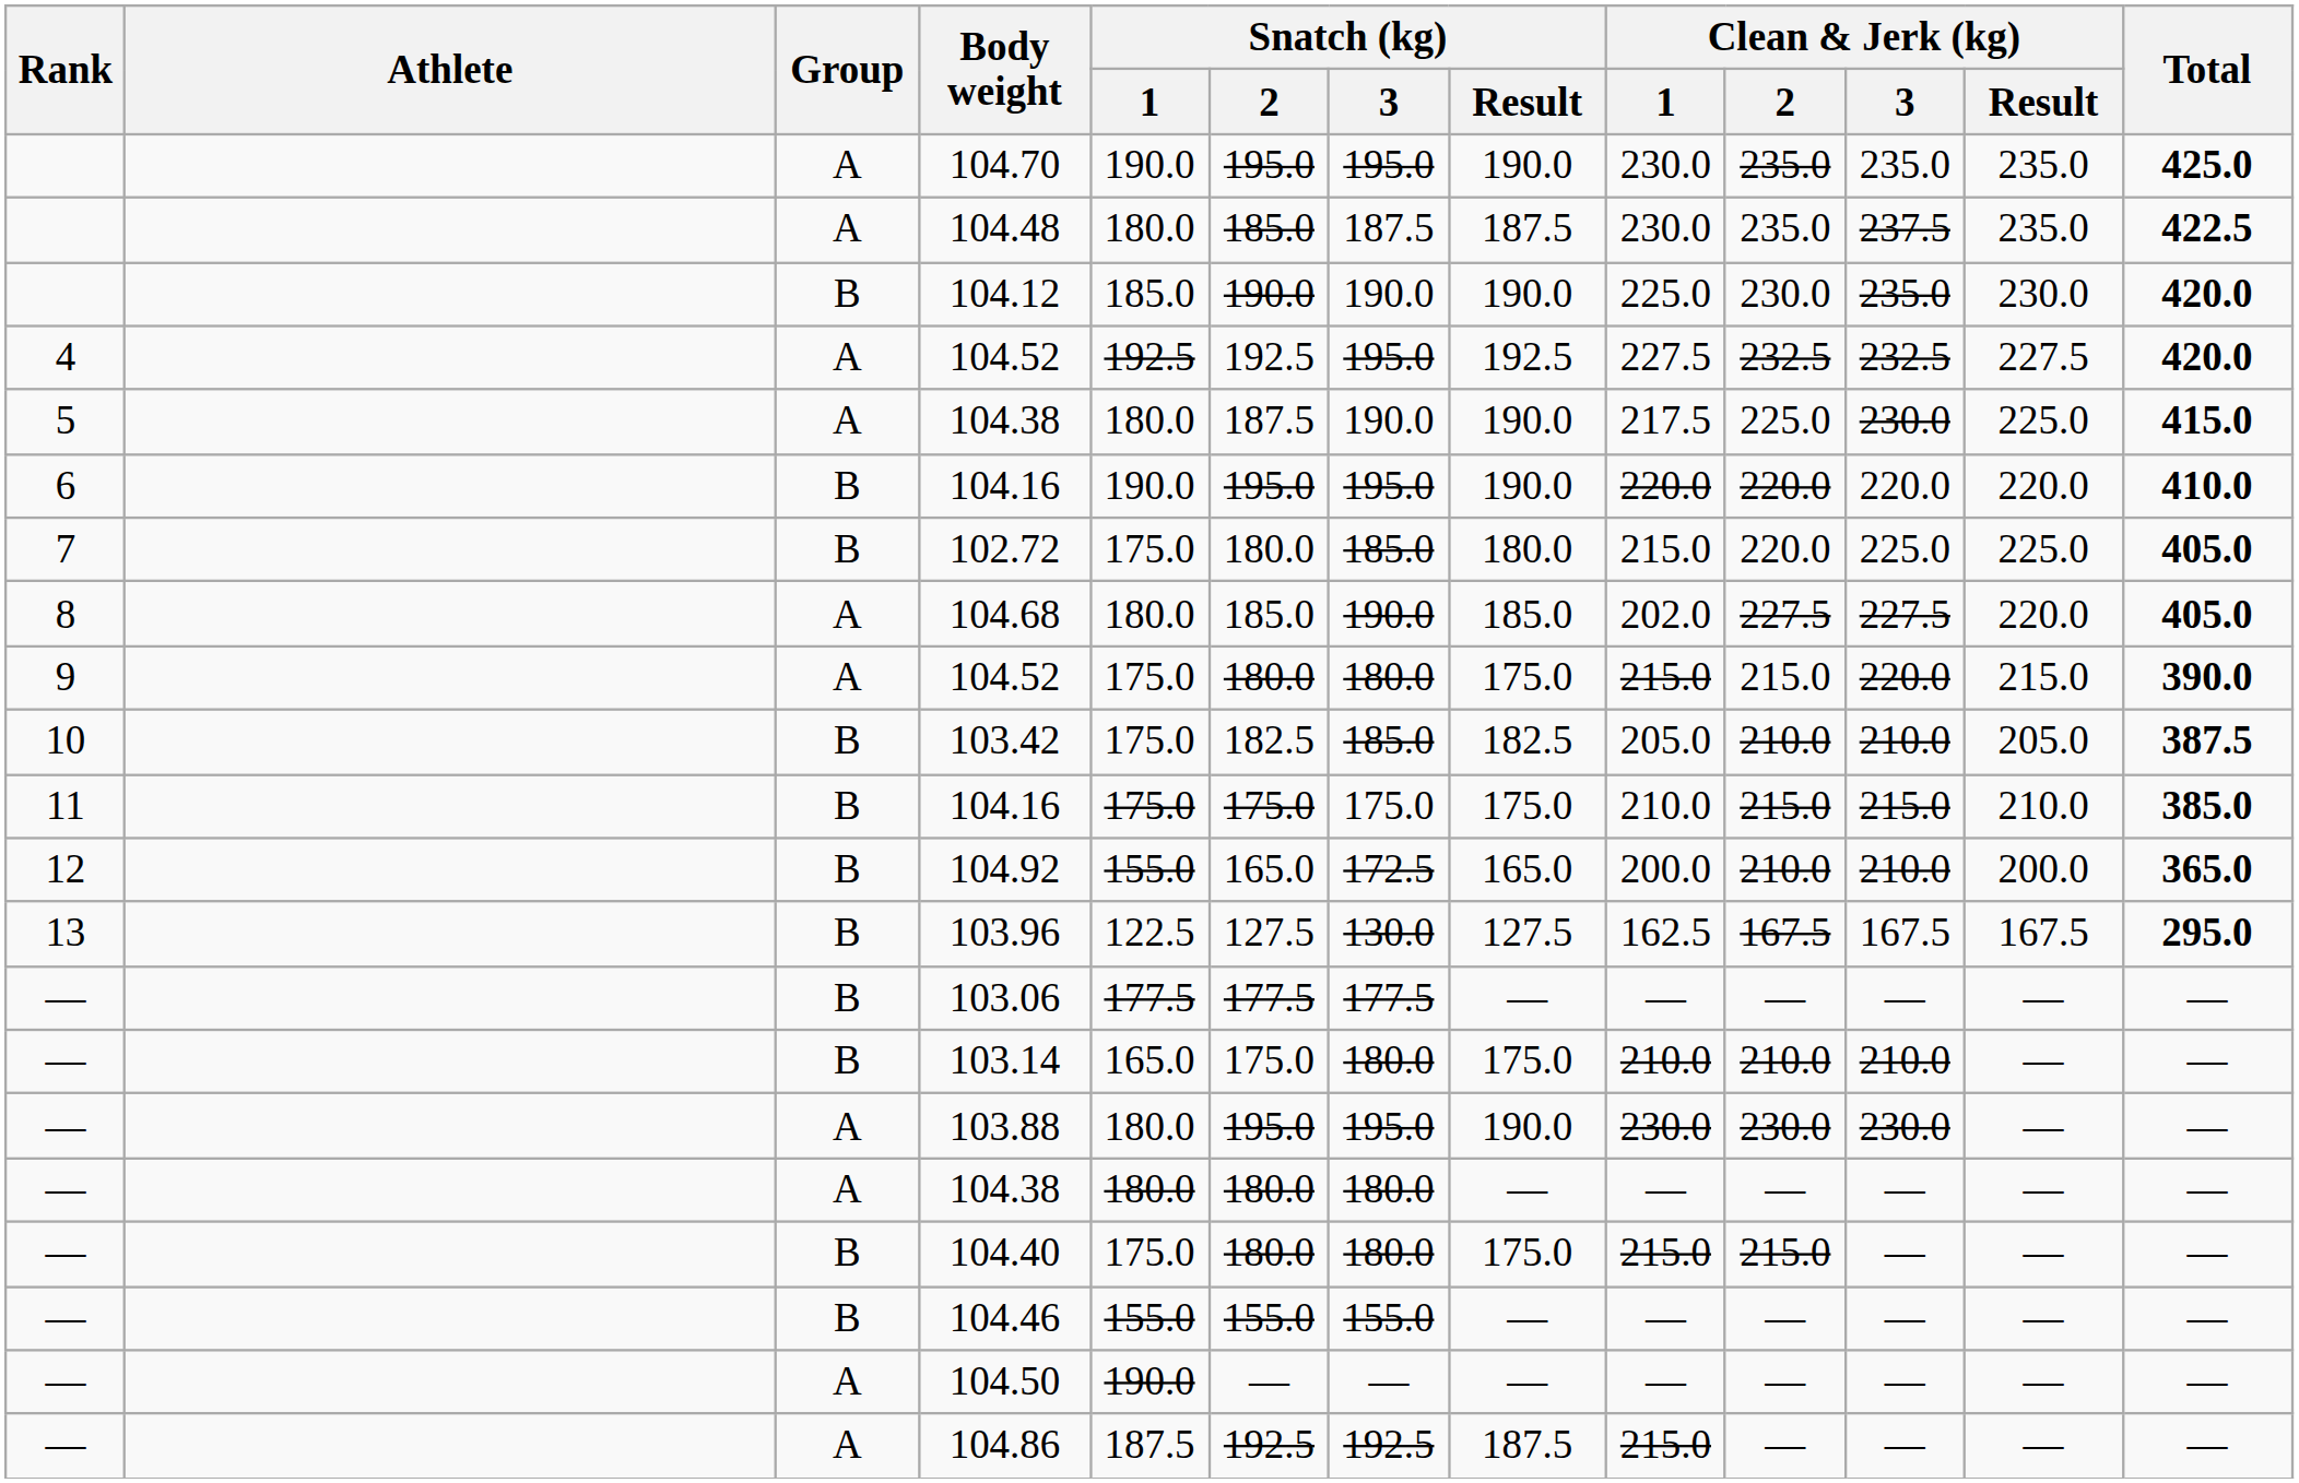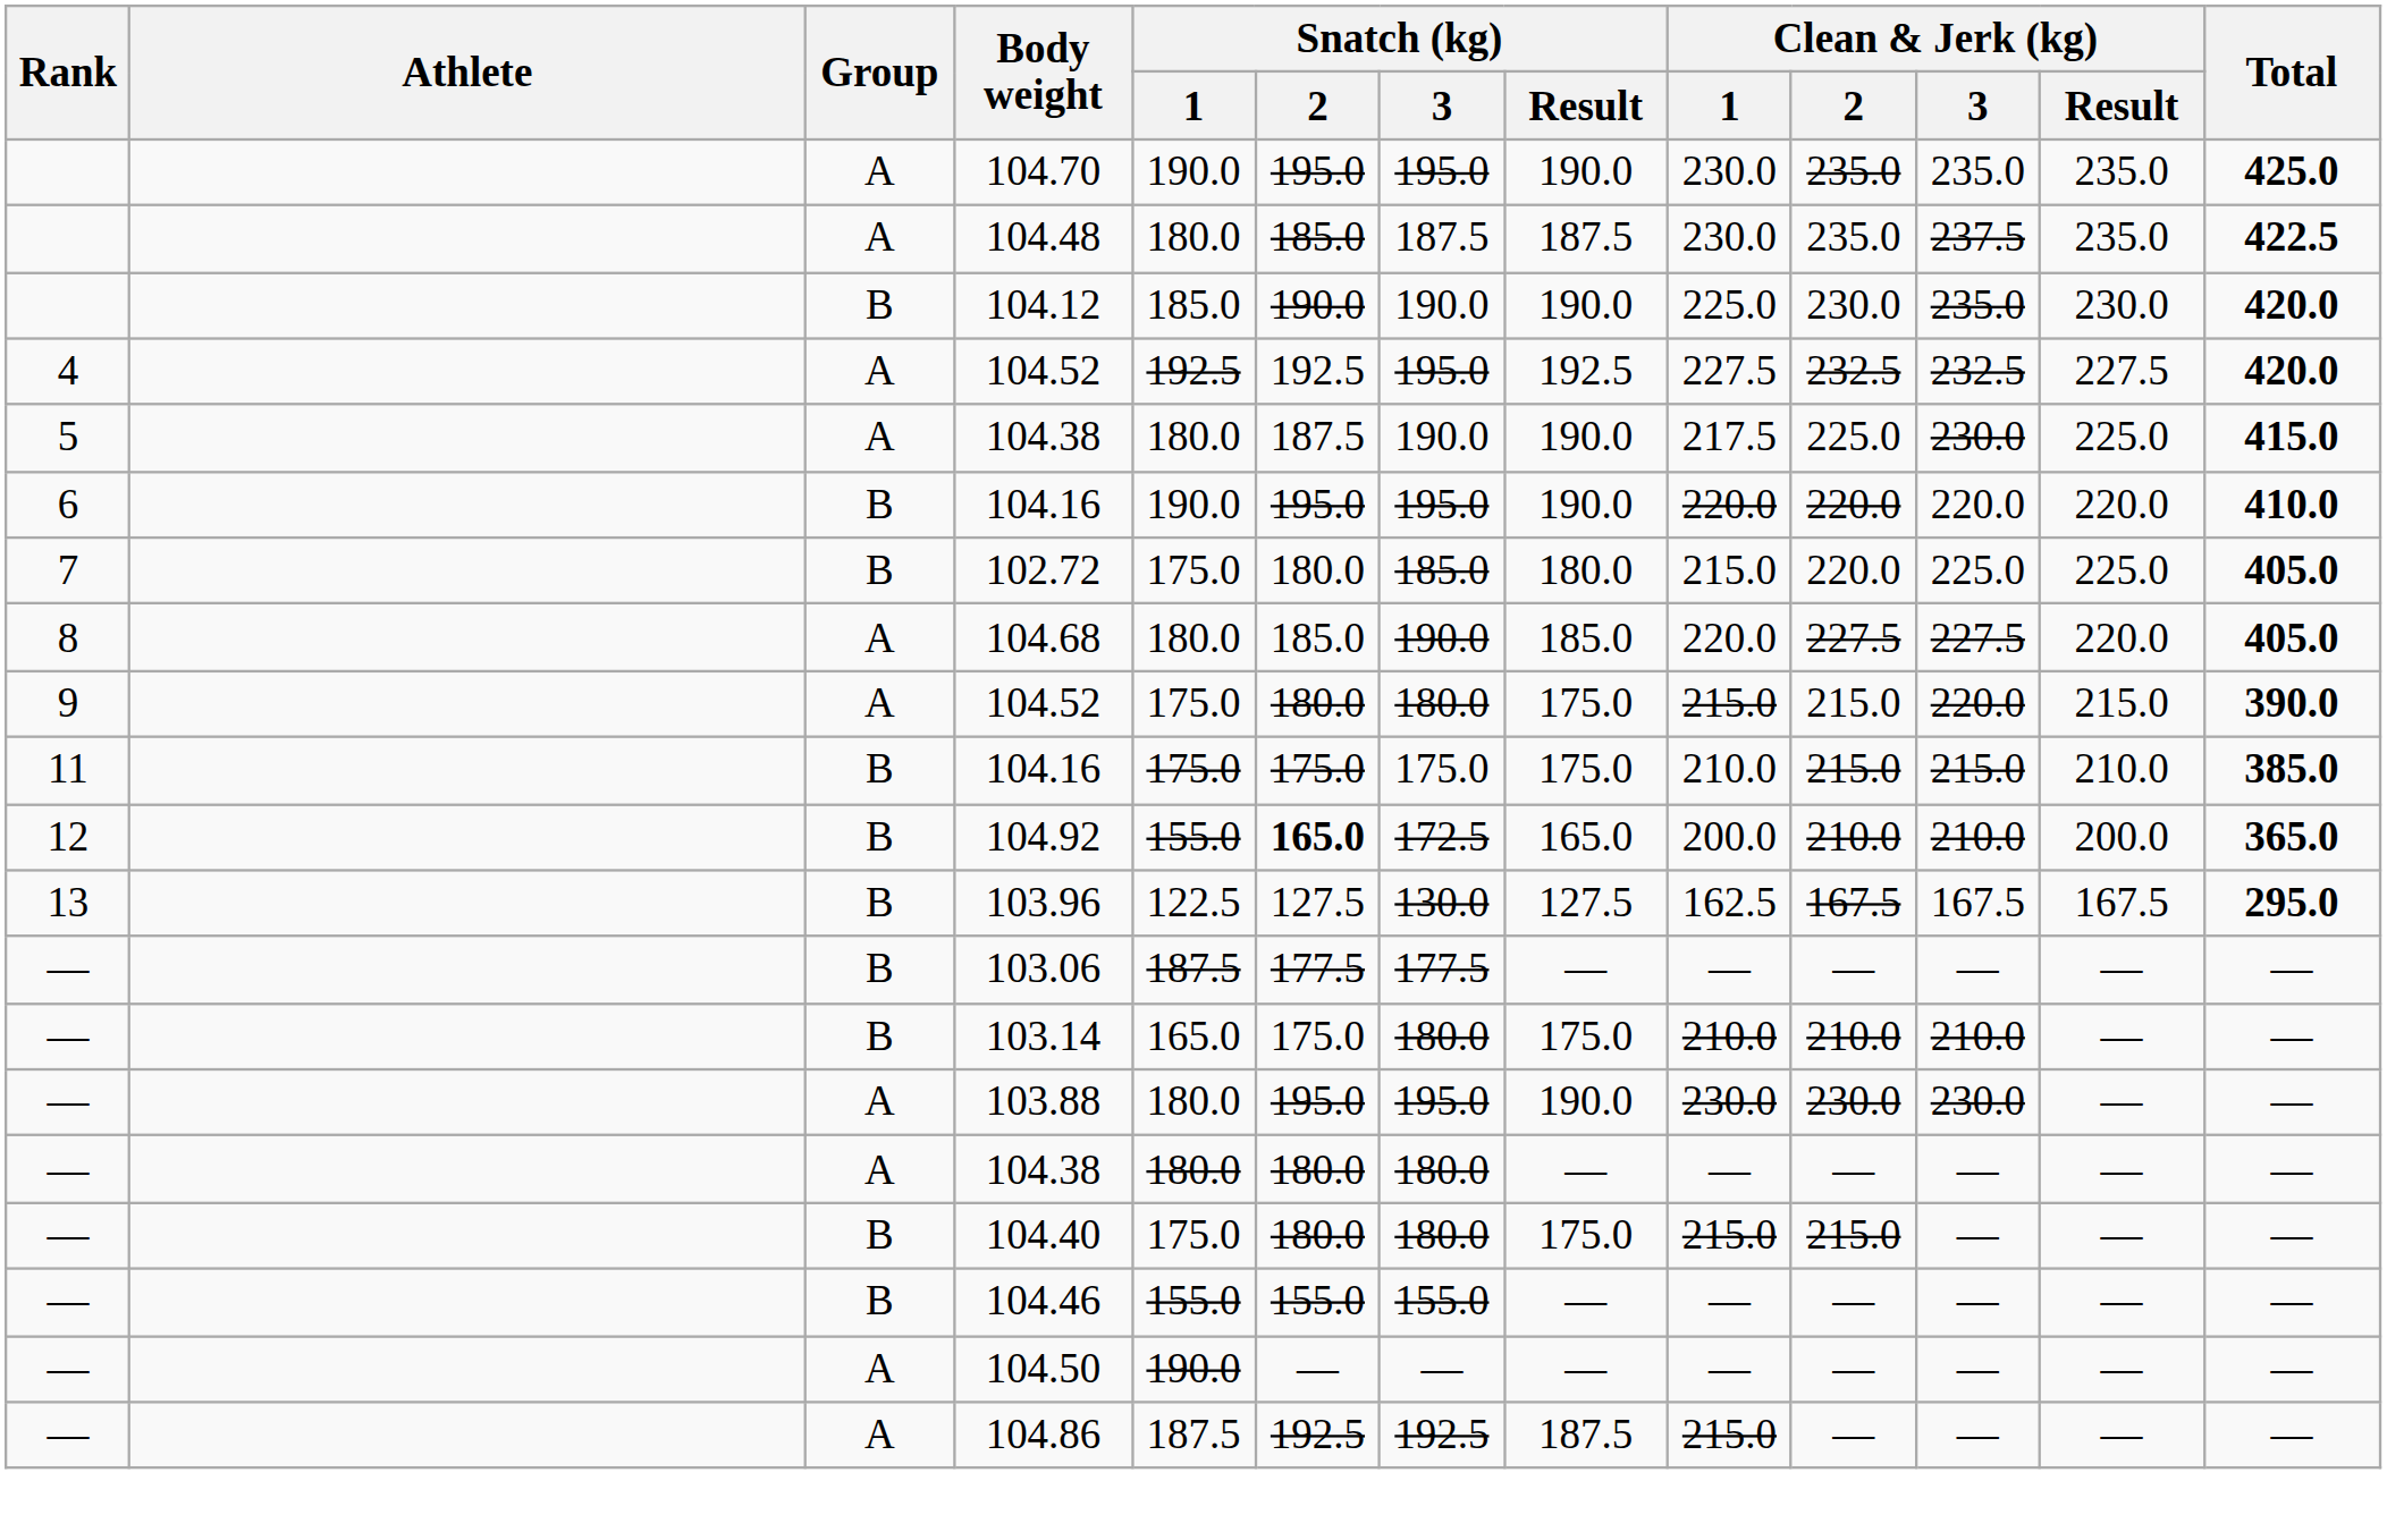104.68 | Clean & Jerk (kg) / 1: 202.0 -> 220.0
- row: 10 | B | 103.42 | 175.0 | 182.5 | 185.0 | 182.5 | 205.0 | 210.0 | 210.0 | 205.0 | 387.5
104.92 | Snatch (kg) / 2: normal -> bold
103.06 | Snatch (kg) / 1: 177.5 -> 187.5
